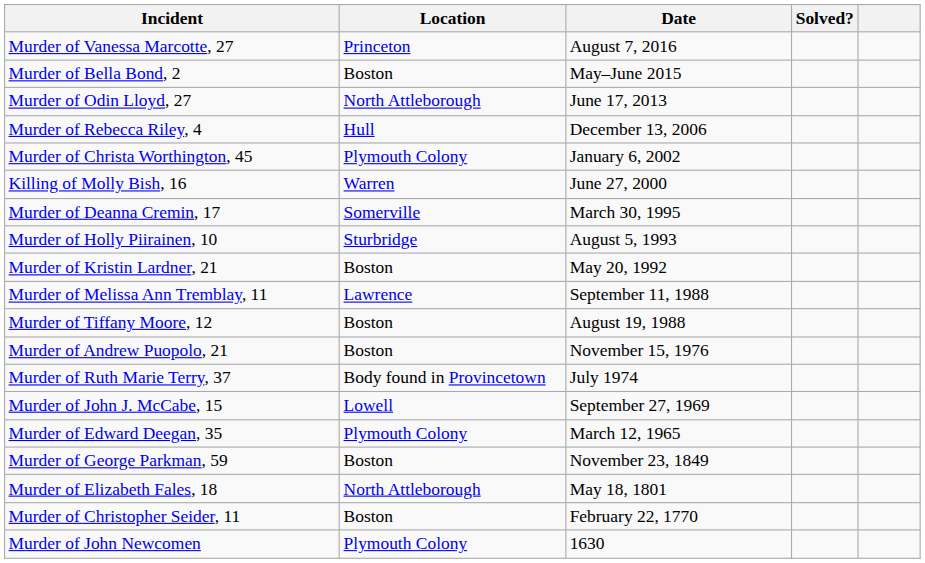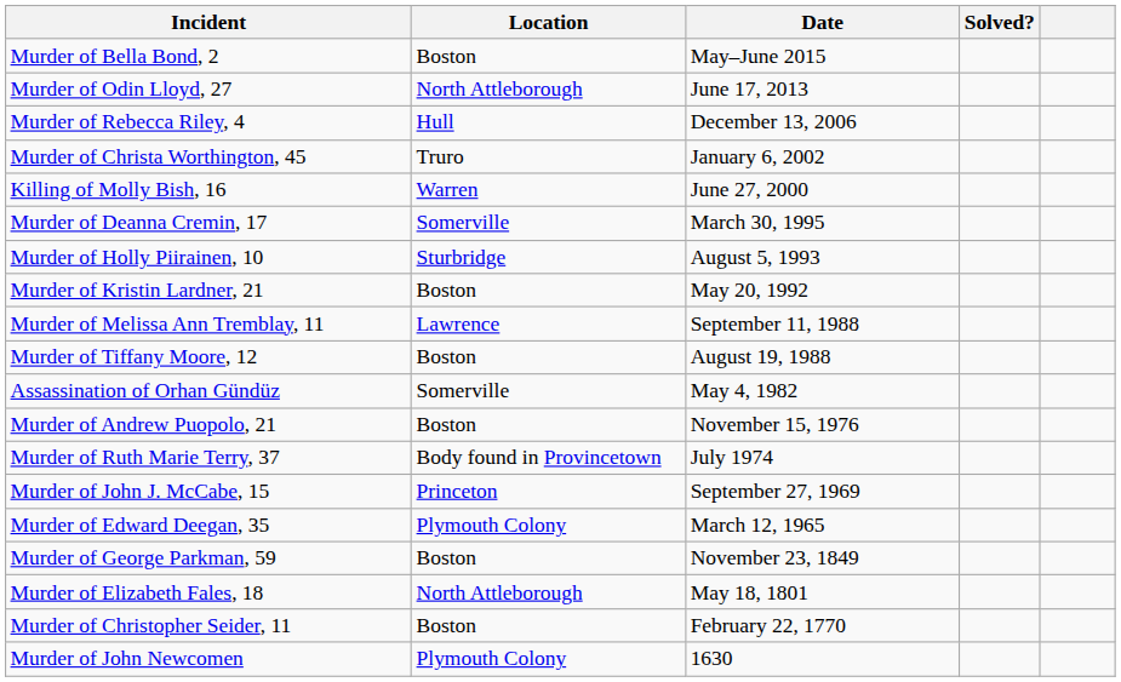- row: Murder of Vanessa Marcotte, 27 | Princeton | August 7, 2016
Murder of Christa Worthington, 45 | Location: Plymouth Colony -> Truro
+ row: Assassination of Orhan Gündüz | Somerville | May 4, 1982
Murder of John J. McCabe, 15 | Location: Lowell -> Princeton
